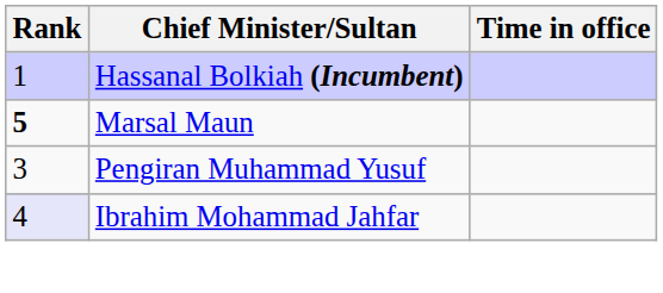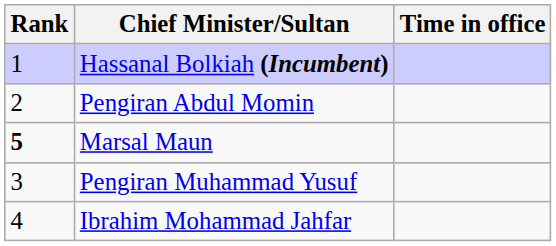+ row: 2 | Pengiran Abdul Momin
Ibrahim Mohammad Jahfar | Rank: lavender background -> no background
